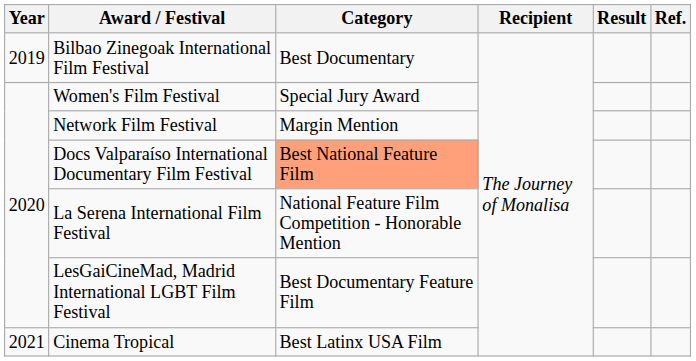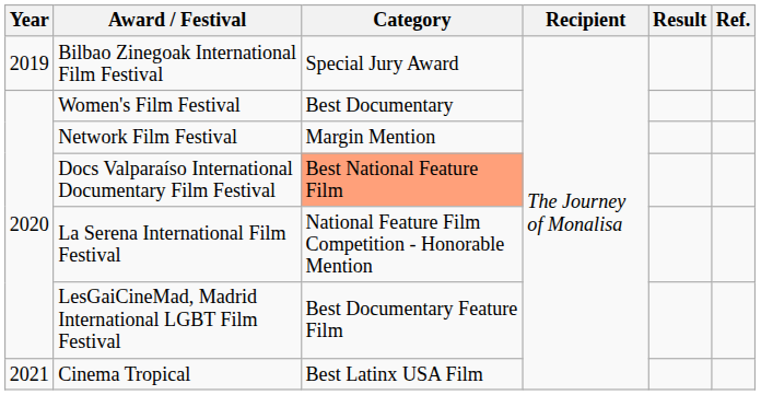Bilbao Zinegoak International Film Festival | Category: Best Documentary -> Special Jury Award
Women's Film Festival | Category: Special Jury Award -> Best Documentary
